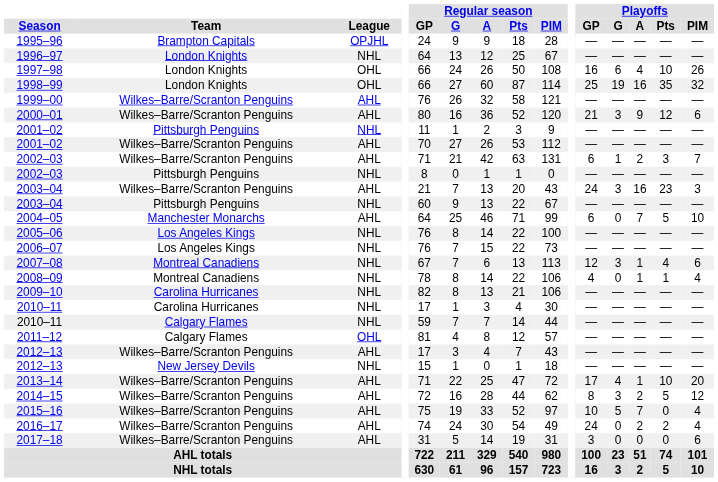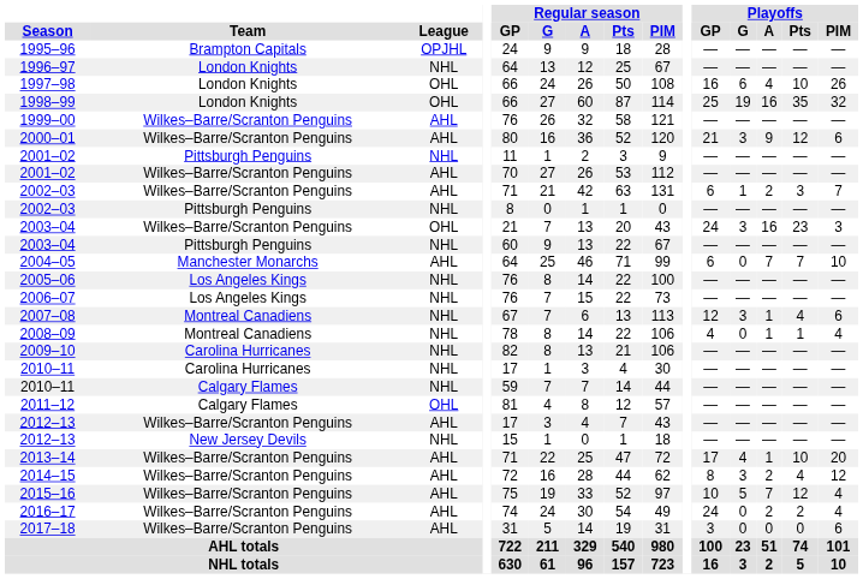2003–04 / Wilkes–Barre/Scranton Penguins | League: AHL -> OHL
2004–05 | Playoffs / Pts: 5 -> 7
2014–15 | Playoffs / Pts: 5 -> 4
2015–16 | Playoffs / Pts: 0 -> 12
